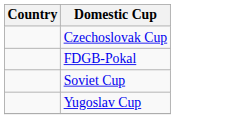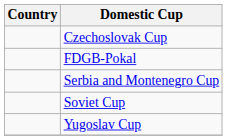+ row: Serbia and Montenegro Cup
